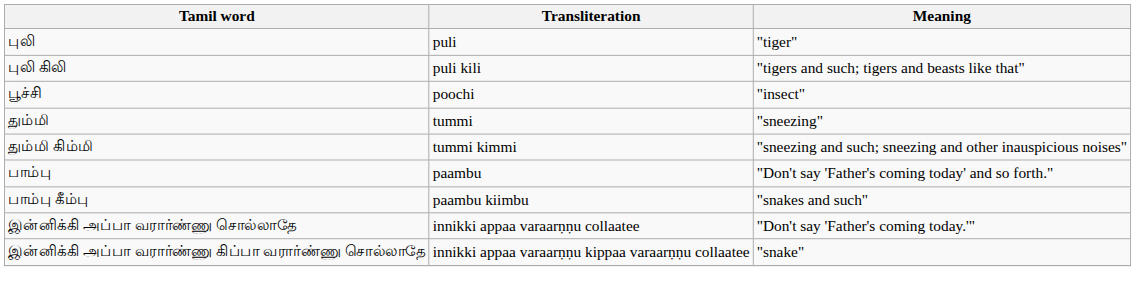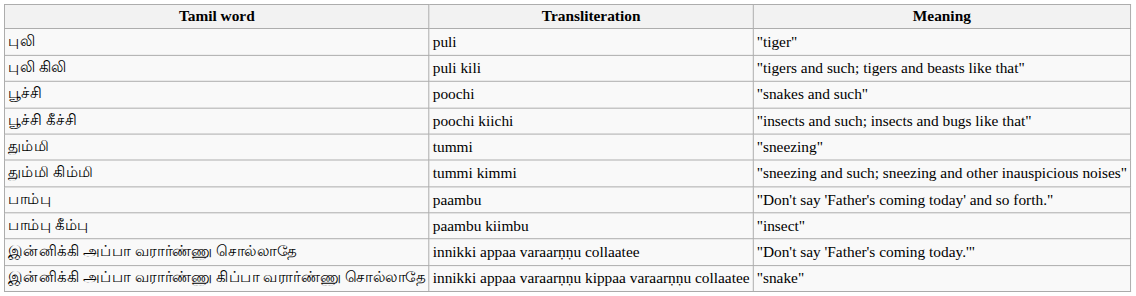பூச்சி | Meaning: "insect" -> "snakes and such"
+ row: பூச்சி கீச்சி | poochi kiichi | "insects and such; insects and bugs like that"
பாம்பு கீம்பு | Meaning: "snakes and such" -> "insect"
